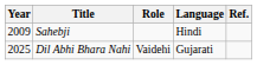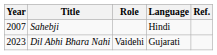Sahebji | Year: 2009 -> 2007
Dil Abhi Bhara Nahi | Year: 2025 -> 2023
